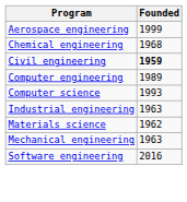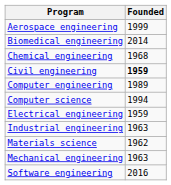+ row: Biomedical engineering | 2014
Computer science | Founded: 1993 -> 1994
+ row: Electrical engineering | 1959
